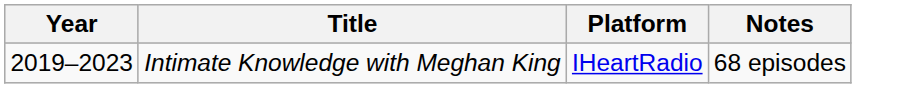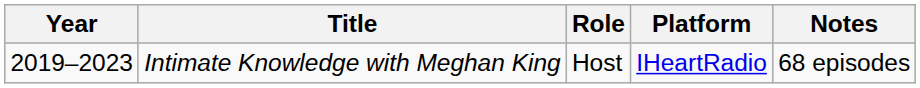+ column: Role | Host
